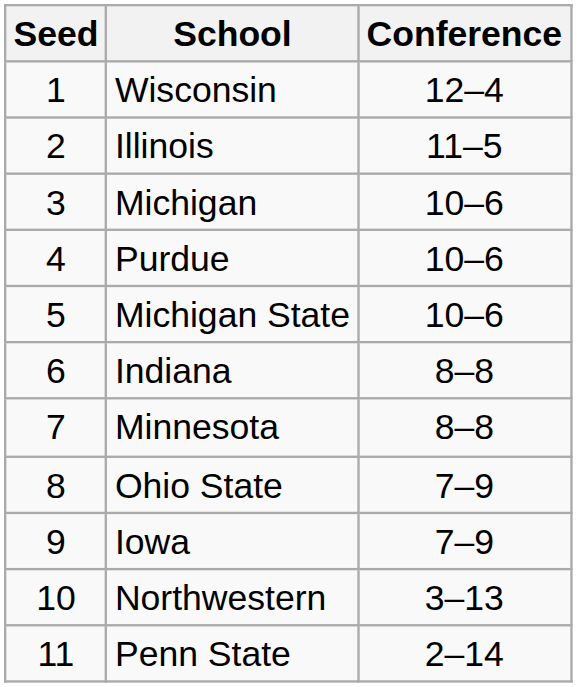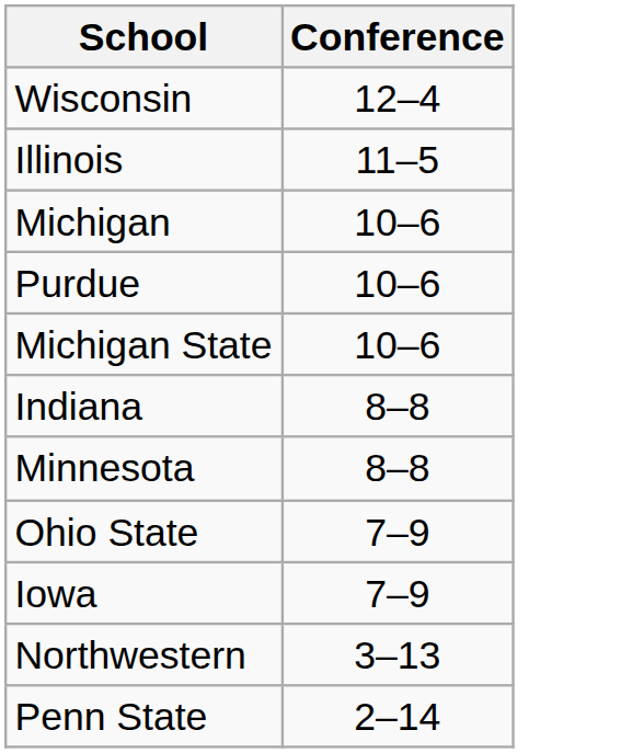- column: Seed | 1 | 2 | 3 | 4 | 5 | 6 | 7 | 8 | 9 | 10 | 11
